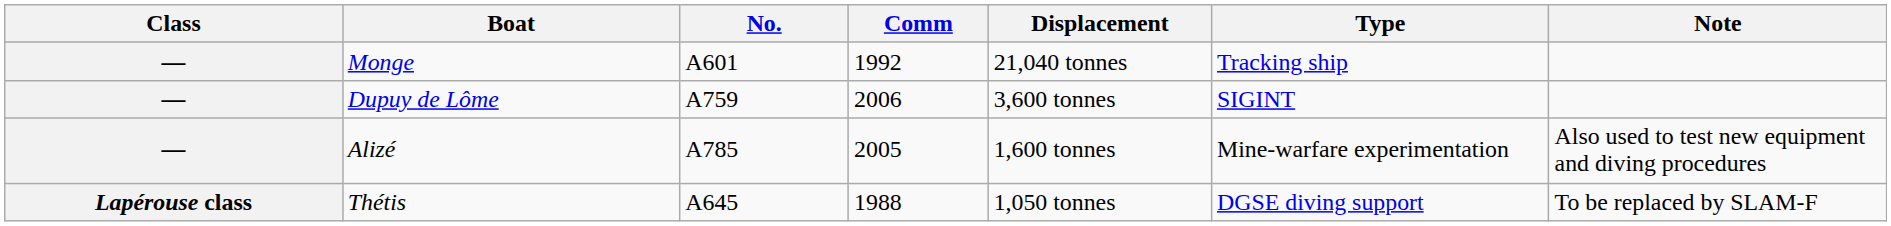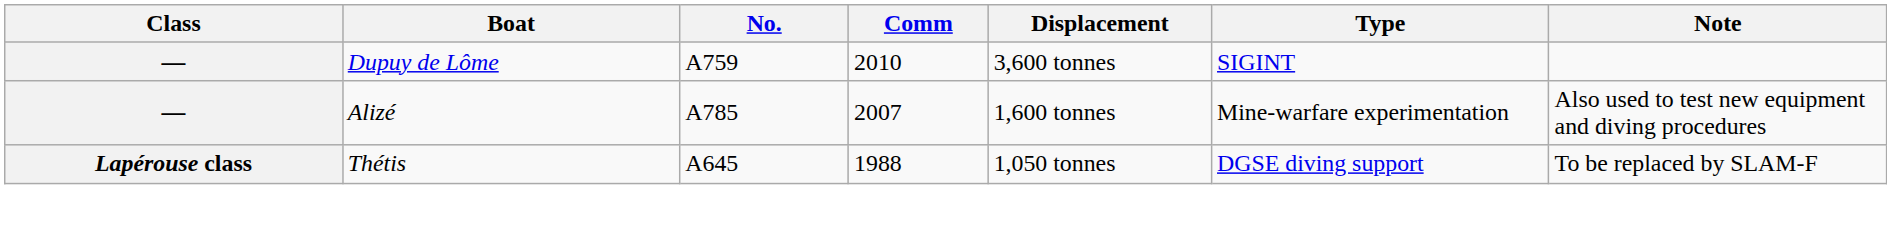- row: — | Monge | A601 | 1992 | 21,040 tonnes | Tracking ship
Dupuy de Lôme | Comm: 2006 -> 2010
Alizé | Comm: 2005 -> 2007
